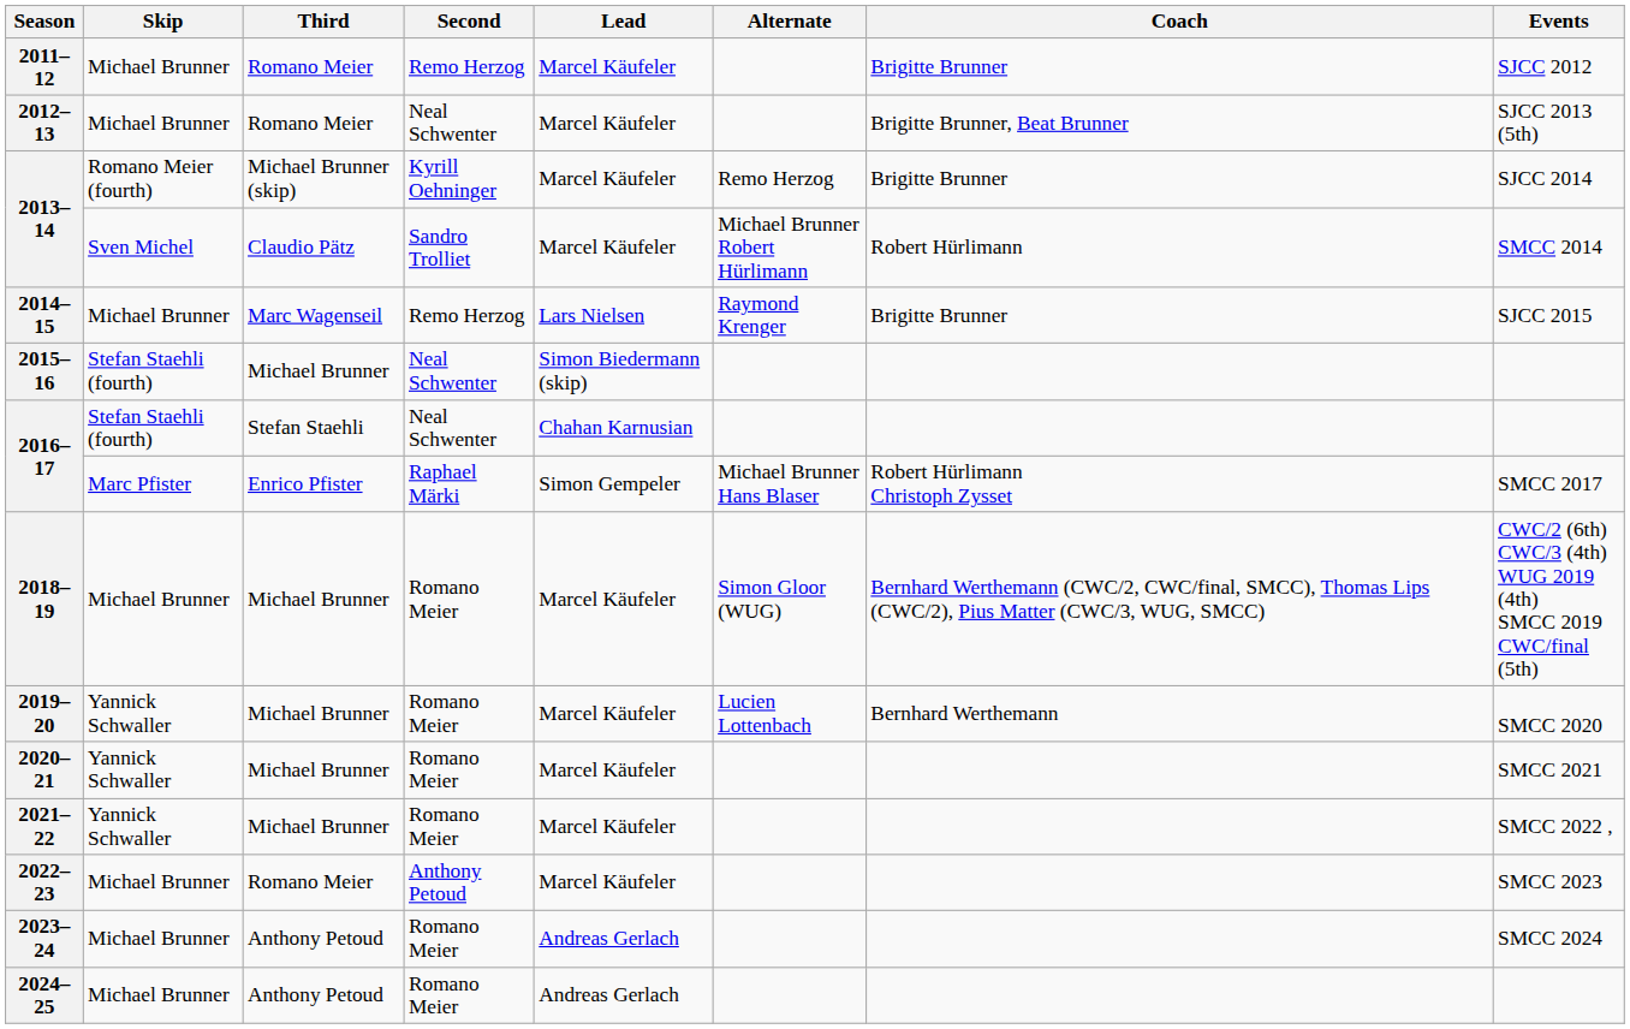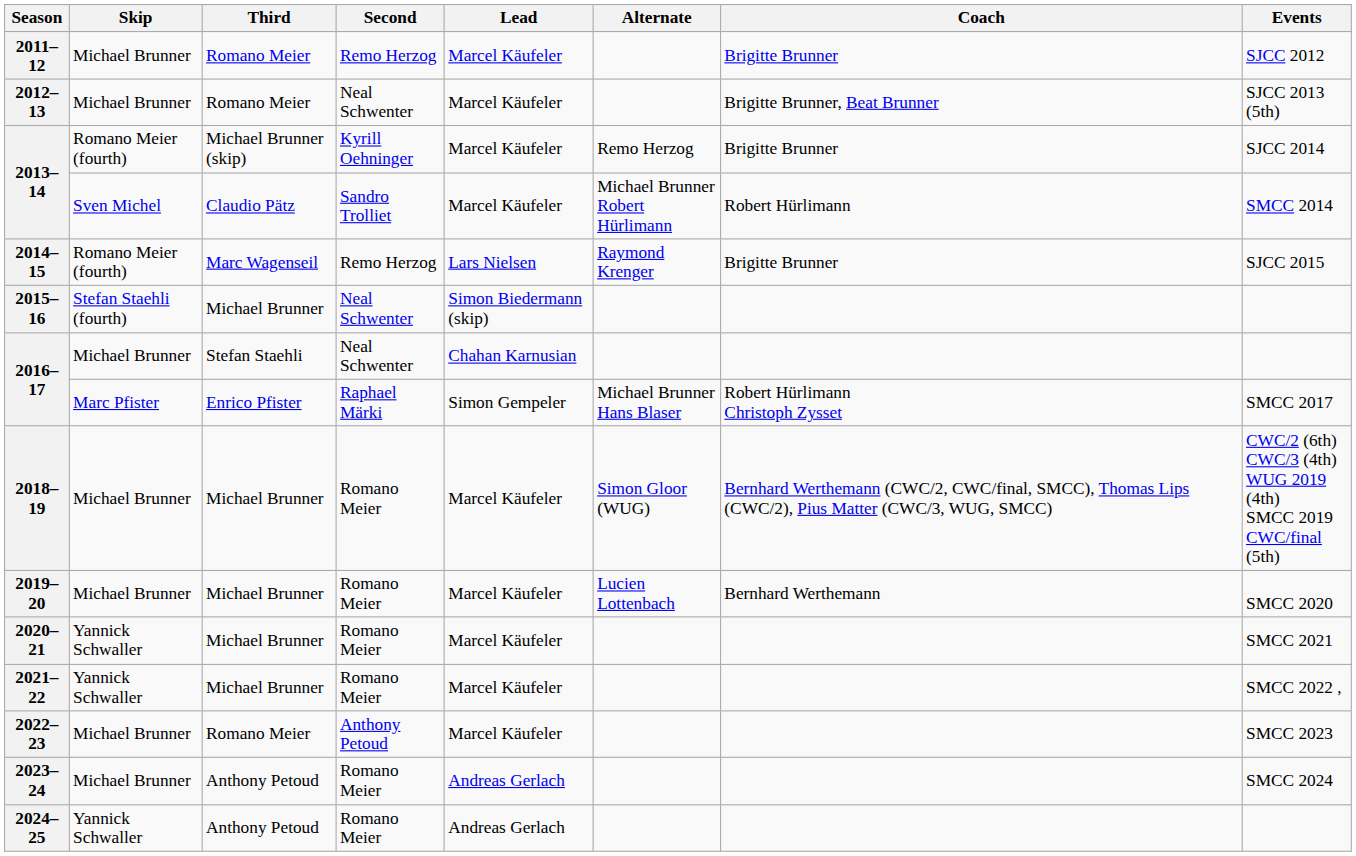2014–15 | Skip: Michael Brunner -> Romano Meier (fourth)
2016–17 / Stefan Staehli | Skip: Stefan Staehli (fourth) -> Michael Brunner
2019–20 | Skip: Yannick Schwaller -> Michael Brunner
2024–25 | Skip: Michael Brunner -> Yannick Schwaller
